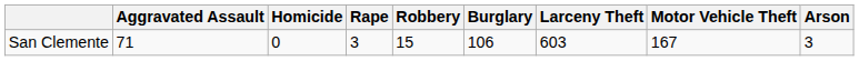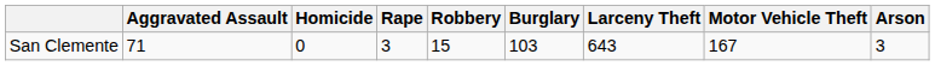San Clemente | Burglary: 106 -> 103
San Clemente | Larceny Theft: 603 -> 643
